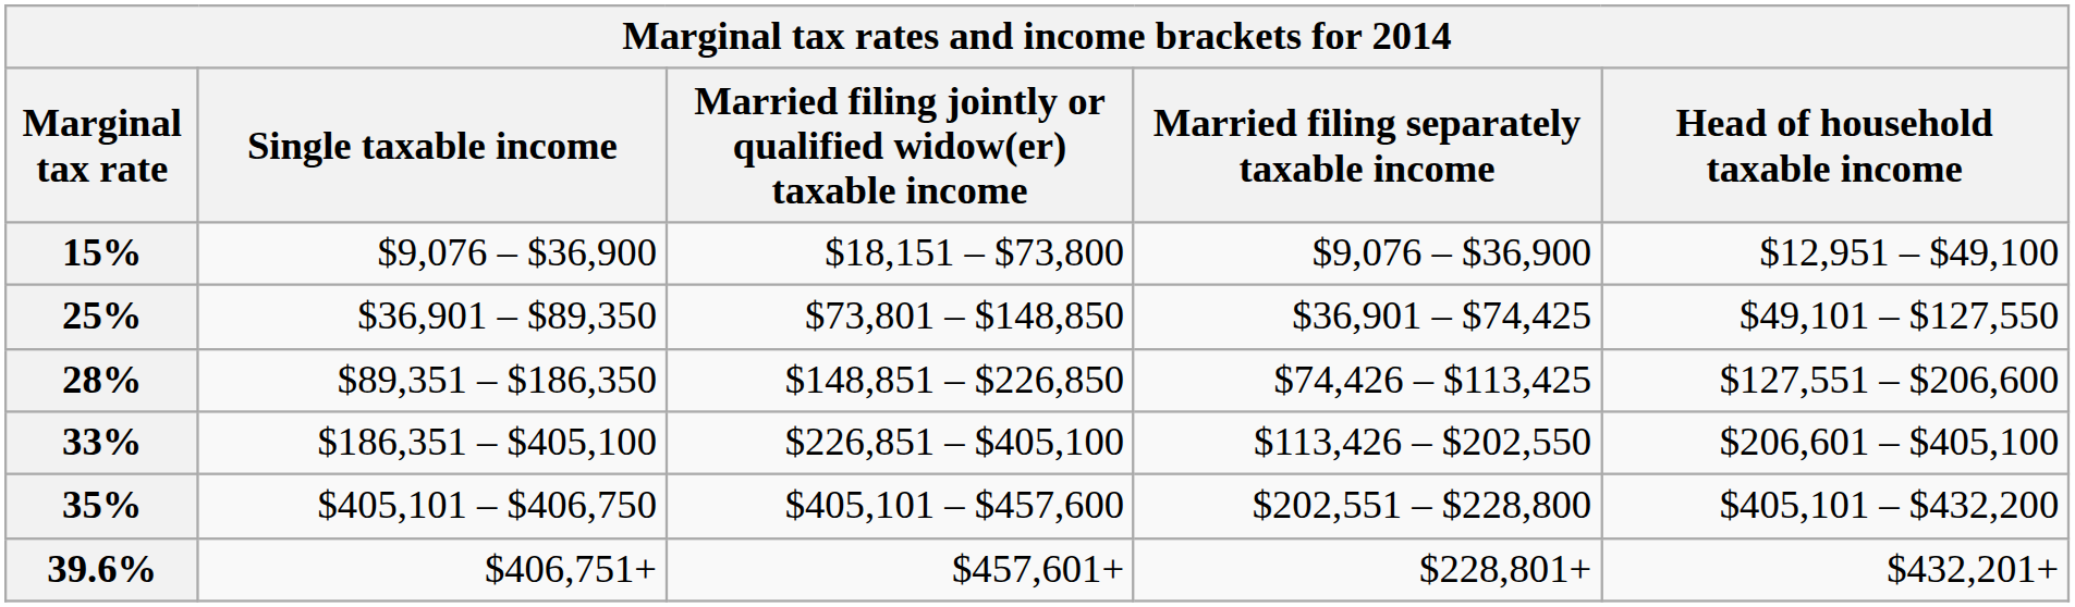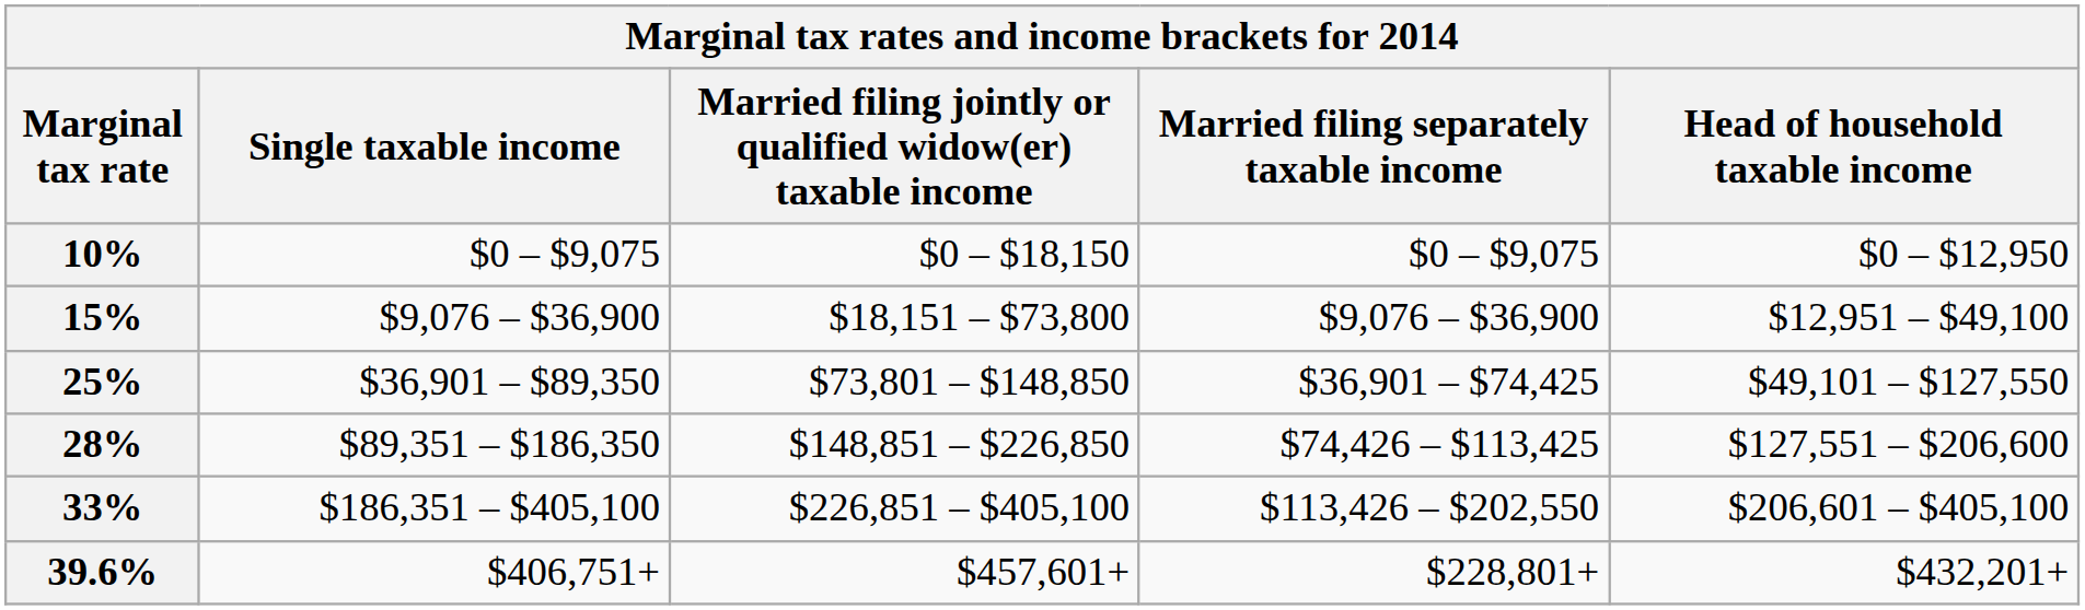+ row: 10% | $0 – $9,075 | $0 – $18,150 | $0 – $9,075 | $0 – $12,950
- row: 35% | $405,101 – $406,750 | $405,101 – $457,600 | $202,551 – $228,800 | $405,101 – $432,200
